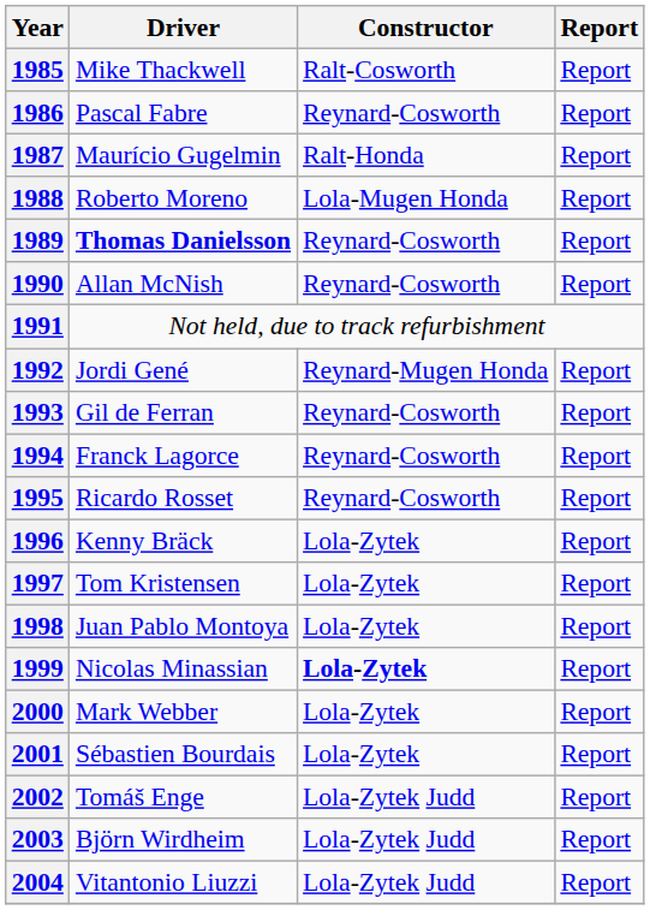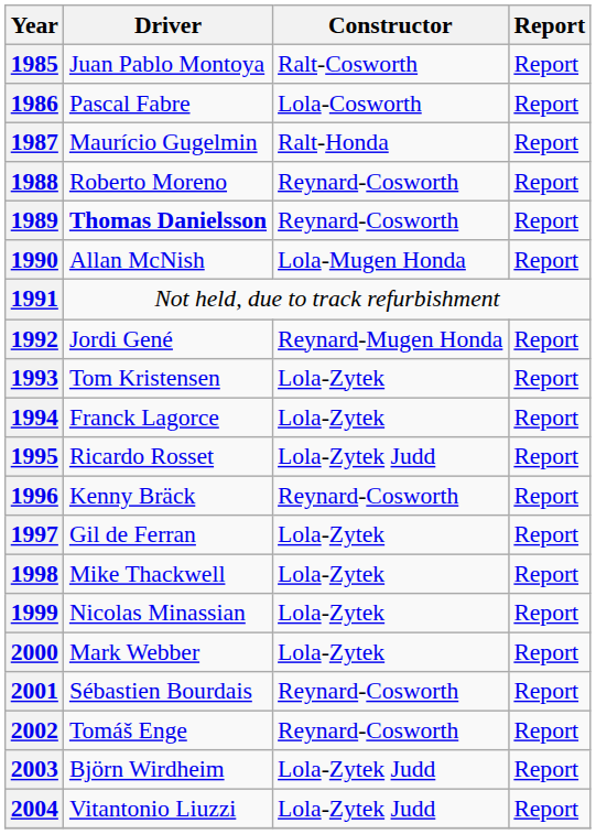1985 | Driver: Mike Thackwell -> Juan Pablo Montoya
1986 | Constructor: Reynard-Cosworth -> Lola-Cosworth
1988 | Constructor: Lola-Mugen Honda -> Reynard-Cosworth
1990 | Constructor: Reynard-Cosworth -> Lola-Mugen Honda
1993 | Driver: Gil de Ferran -> Tom Kristensen
1993 | Constructor: Reynard-Cosworth -> Lola-Zytek
1994 | Constructor: Reynard-Cosworth -> Lola-Zytek
1995 | Constructor: Reynard-Cosworth -> Lola-Zytek Judd
1996 | Constructor: Lola-Zytek -> Reynard-Cosworth
1997 | Driver: Tom Kristensen -> Gil de Ferran
1998 | Driver: Juan Pablo Montoya -> Mike Thackwell
1999 | Constructor: bold -> normal
2001 | Constructor: Lola-Zytek -> Reynard-Cosworth
2002 | Constructor: Lola-Zytek Judd -> Reynard-Cosworth
